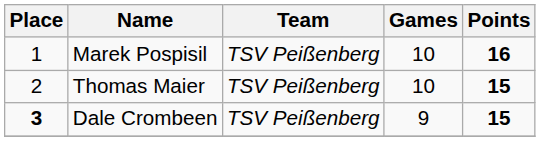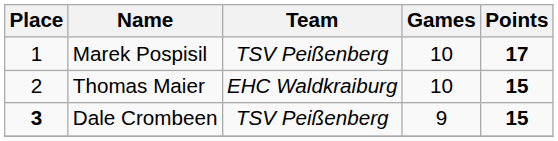Marek Pospisil | Points: 16 -> 17
Thomas Maier | Team: TSV Peißenberg -> EHC Waldkraiburg
